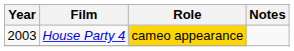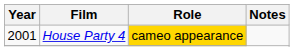House Party 4 | Year: 2003 -> 2001
